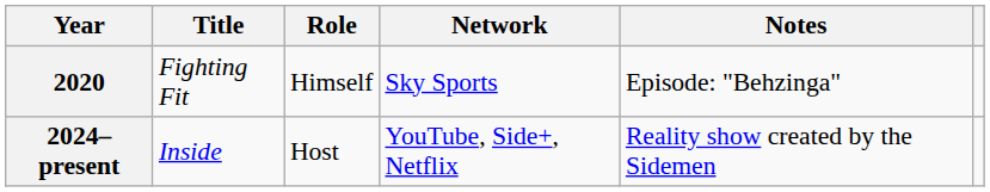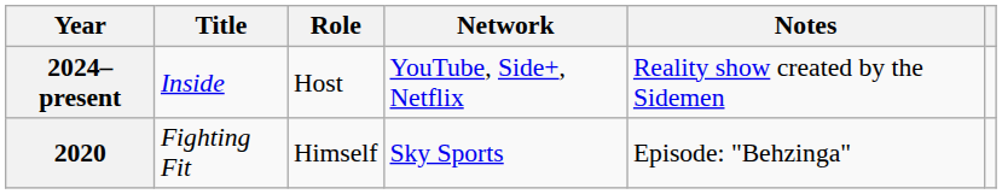rows swapped: 2020 <-> 2024–present
